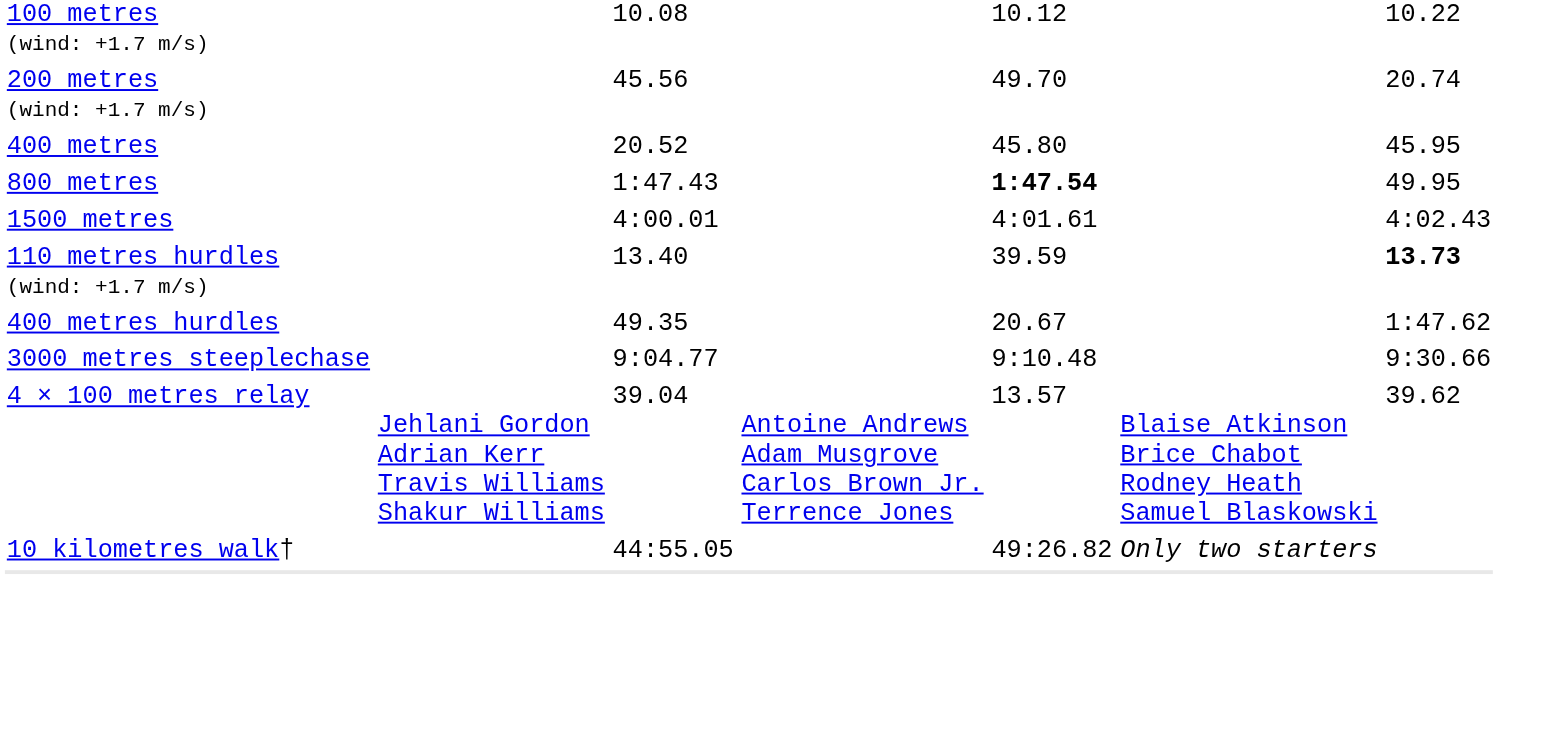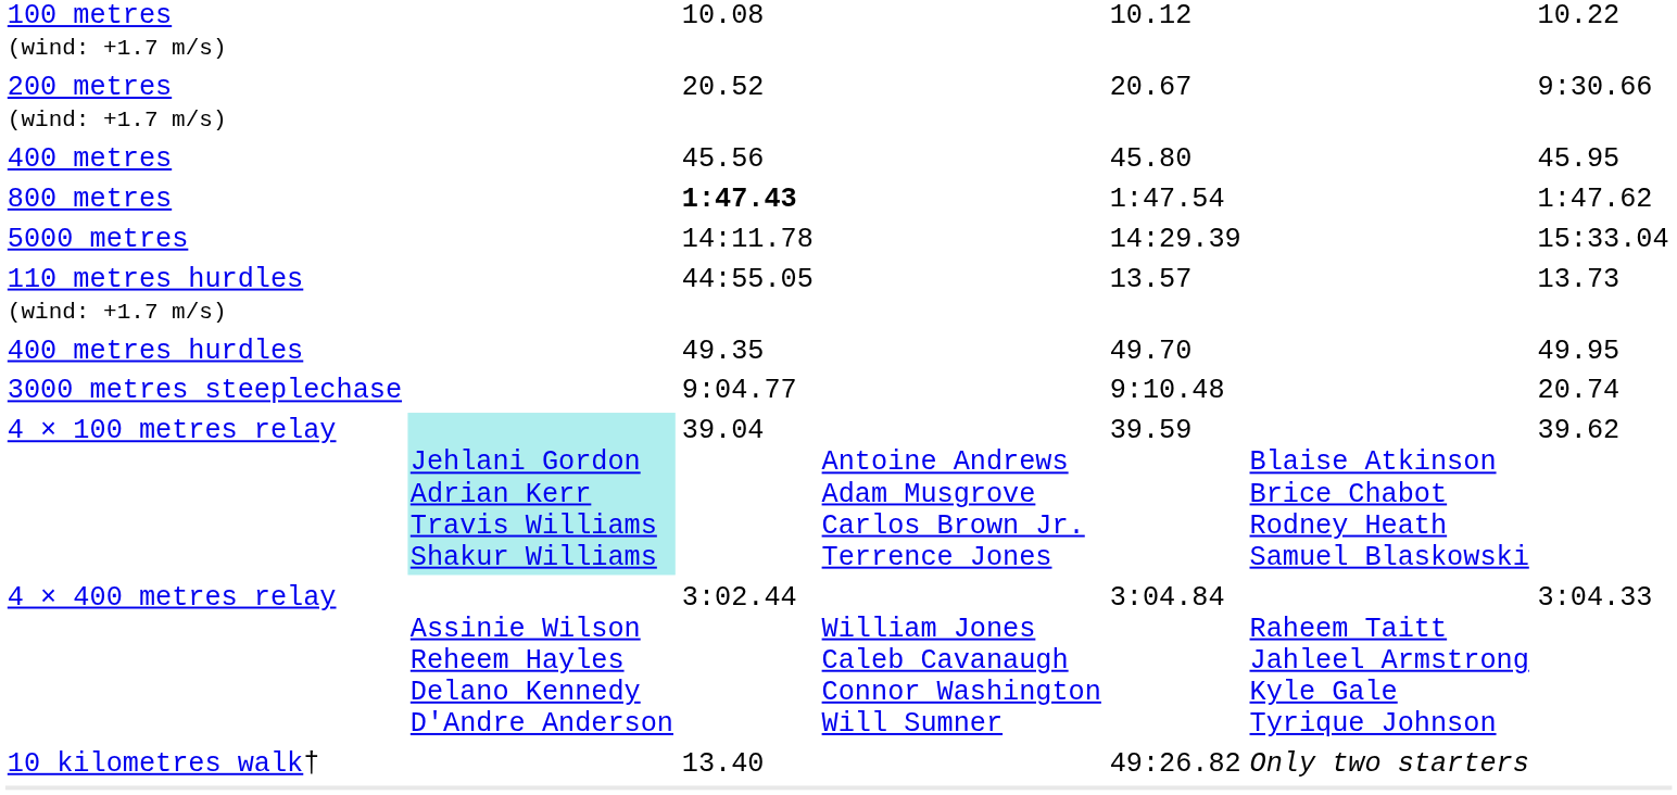200 metres (wind: +1.7 m/s) | column 3: 45.56 -> 20.52
200 metres (wind: +1.7 m/s) | column 5: 49.70 -> 20.67
200 metres (wind: +1.7 m/s) | column 7: 20.74 -> 9:30.66
400 metres | column 3: 20.52 -> 45.56
800 metres | column 3: normal -> bold
800 metres | column 5: bold -> normal
800 metres | column 7: 49.95 -> 1:47.62
- row: 1500 metres | 4:00.01 | 4:01.61 | 4:02.43
+ row: 5000 metres | 14:11.78 | 14:29.39 | 15:33.04
110 metres hurdles (wind: +1.7 m/s) | column 3: 13.40 -> 44:55.05
110 metres hurdles (wind: +1.7 m/s) | column 5: 39.59 -> 13.57
110 metres hurdles (wind: +1.7 m/s) | column 7: bold -> normal
400 metres hurdles | column 5: 20.67 -> 49.70
400 metres hurdles | column 7: 1:47.62 -> 49.95
3000 metres steeplechase | column 7: 9:30.66 -> 20.74
4 × 100 metres relay | column 2: no background -> paleturquoise background
4 × 100 metres relay | column 5: 13.57 -> 39.59
+ row: 4 × 400 metres relay | Assinie Wilson Reheem Hayles Delano Kennedy D'Andre Anderson | 3:02.44 | William Jones Caleb Cavanaugh Connor Washington Will Sumner | 3:04.84 | Raheem Taitt Jahleel Armstrong Kyle Gale Tyrique Johnson | 3:04.33
10 kilometres walk† | column 3: 44:55.05 -> 13.40
